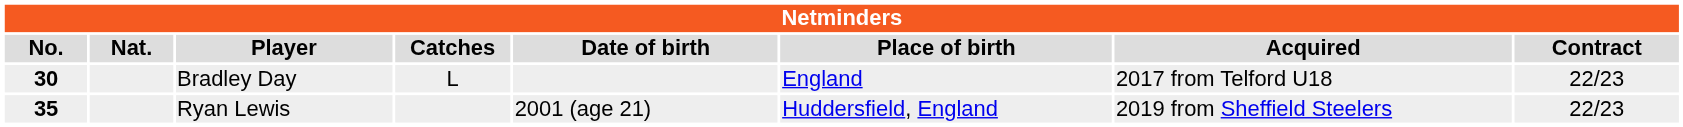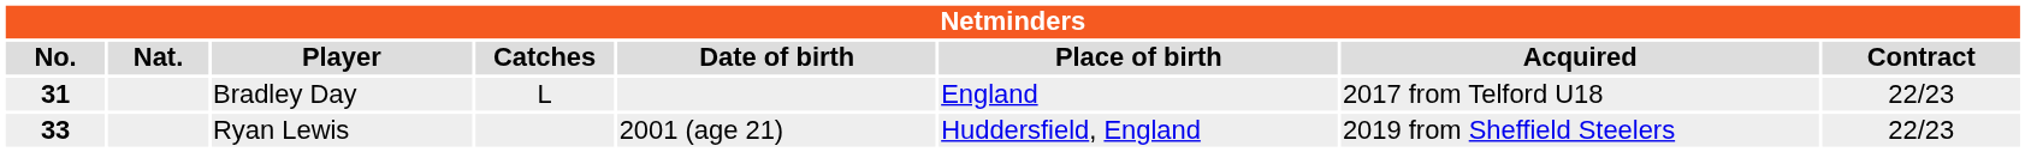Bradley Day | No.: 30 -> 31
Ryan Lewis | No.: 35 -> 33
